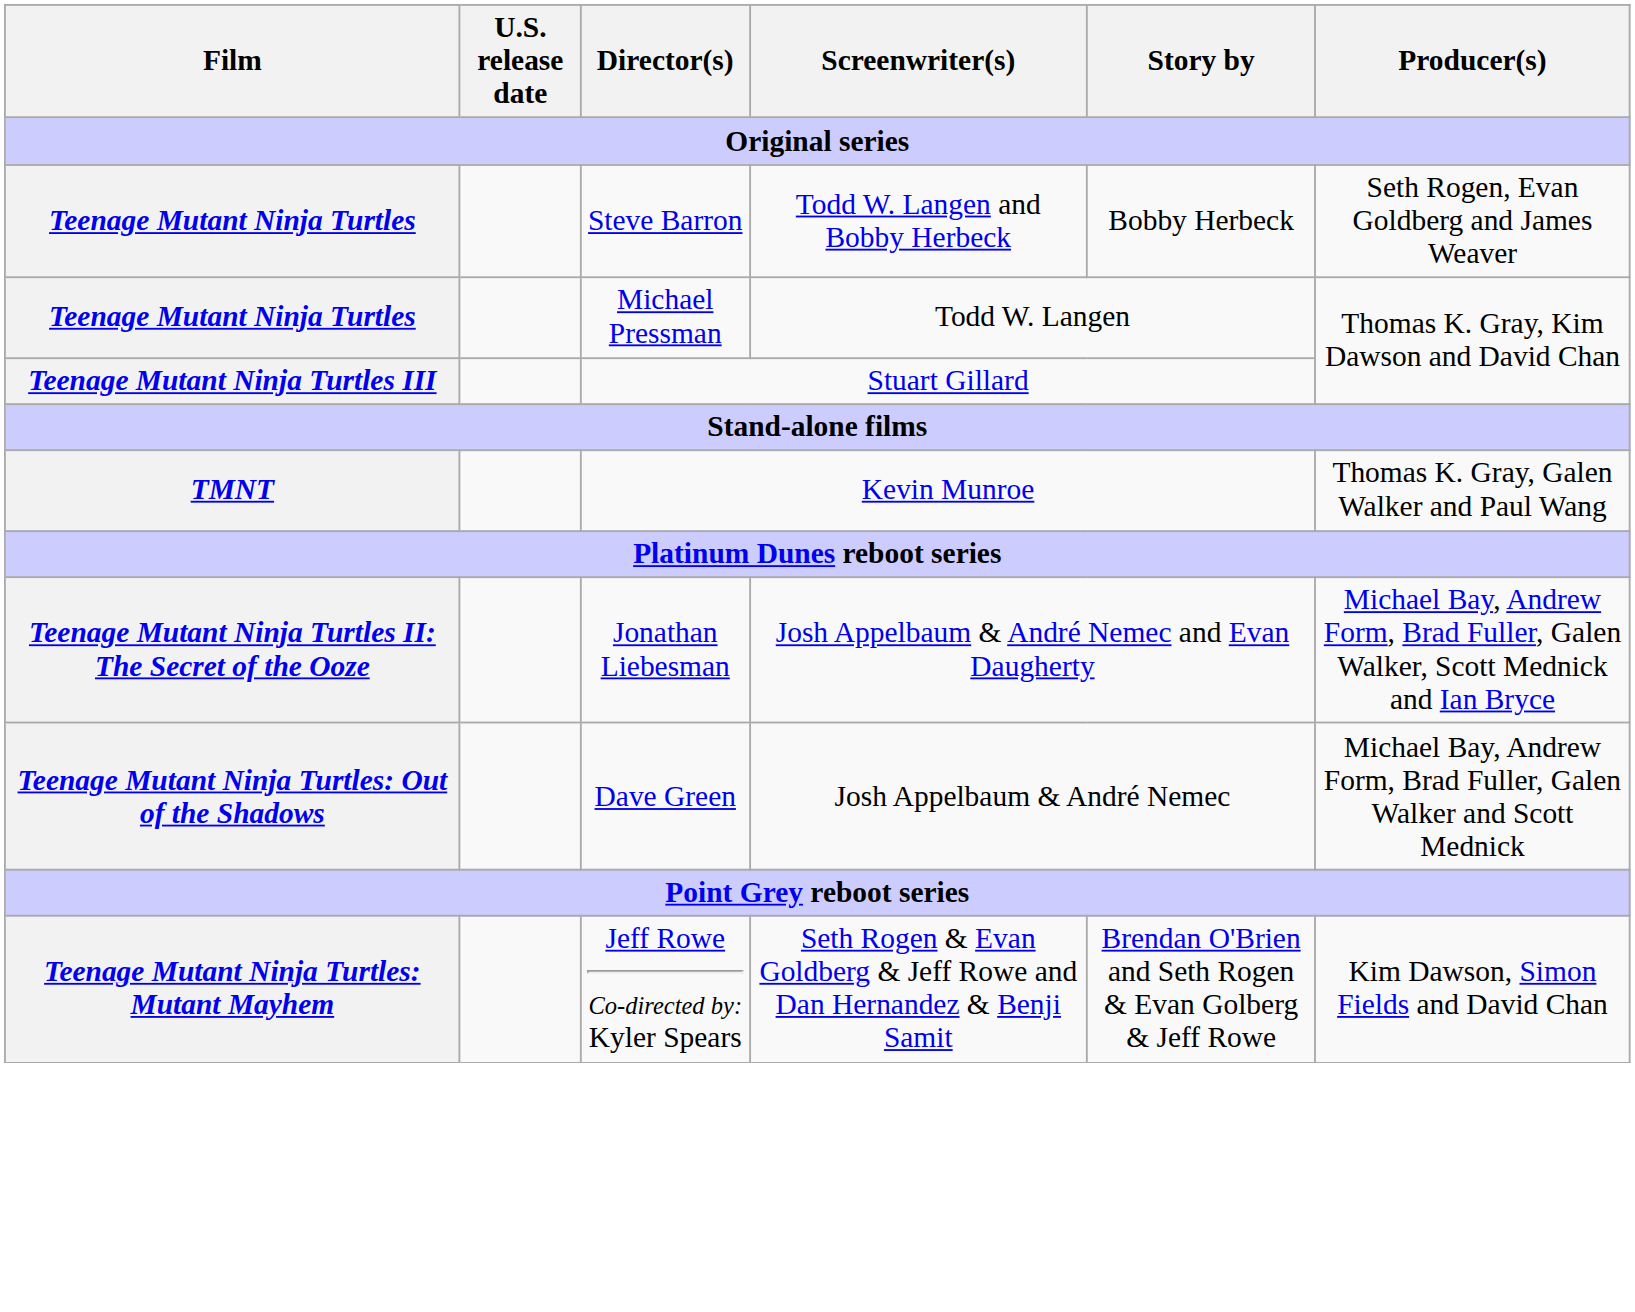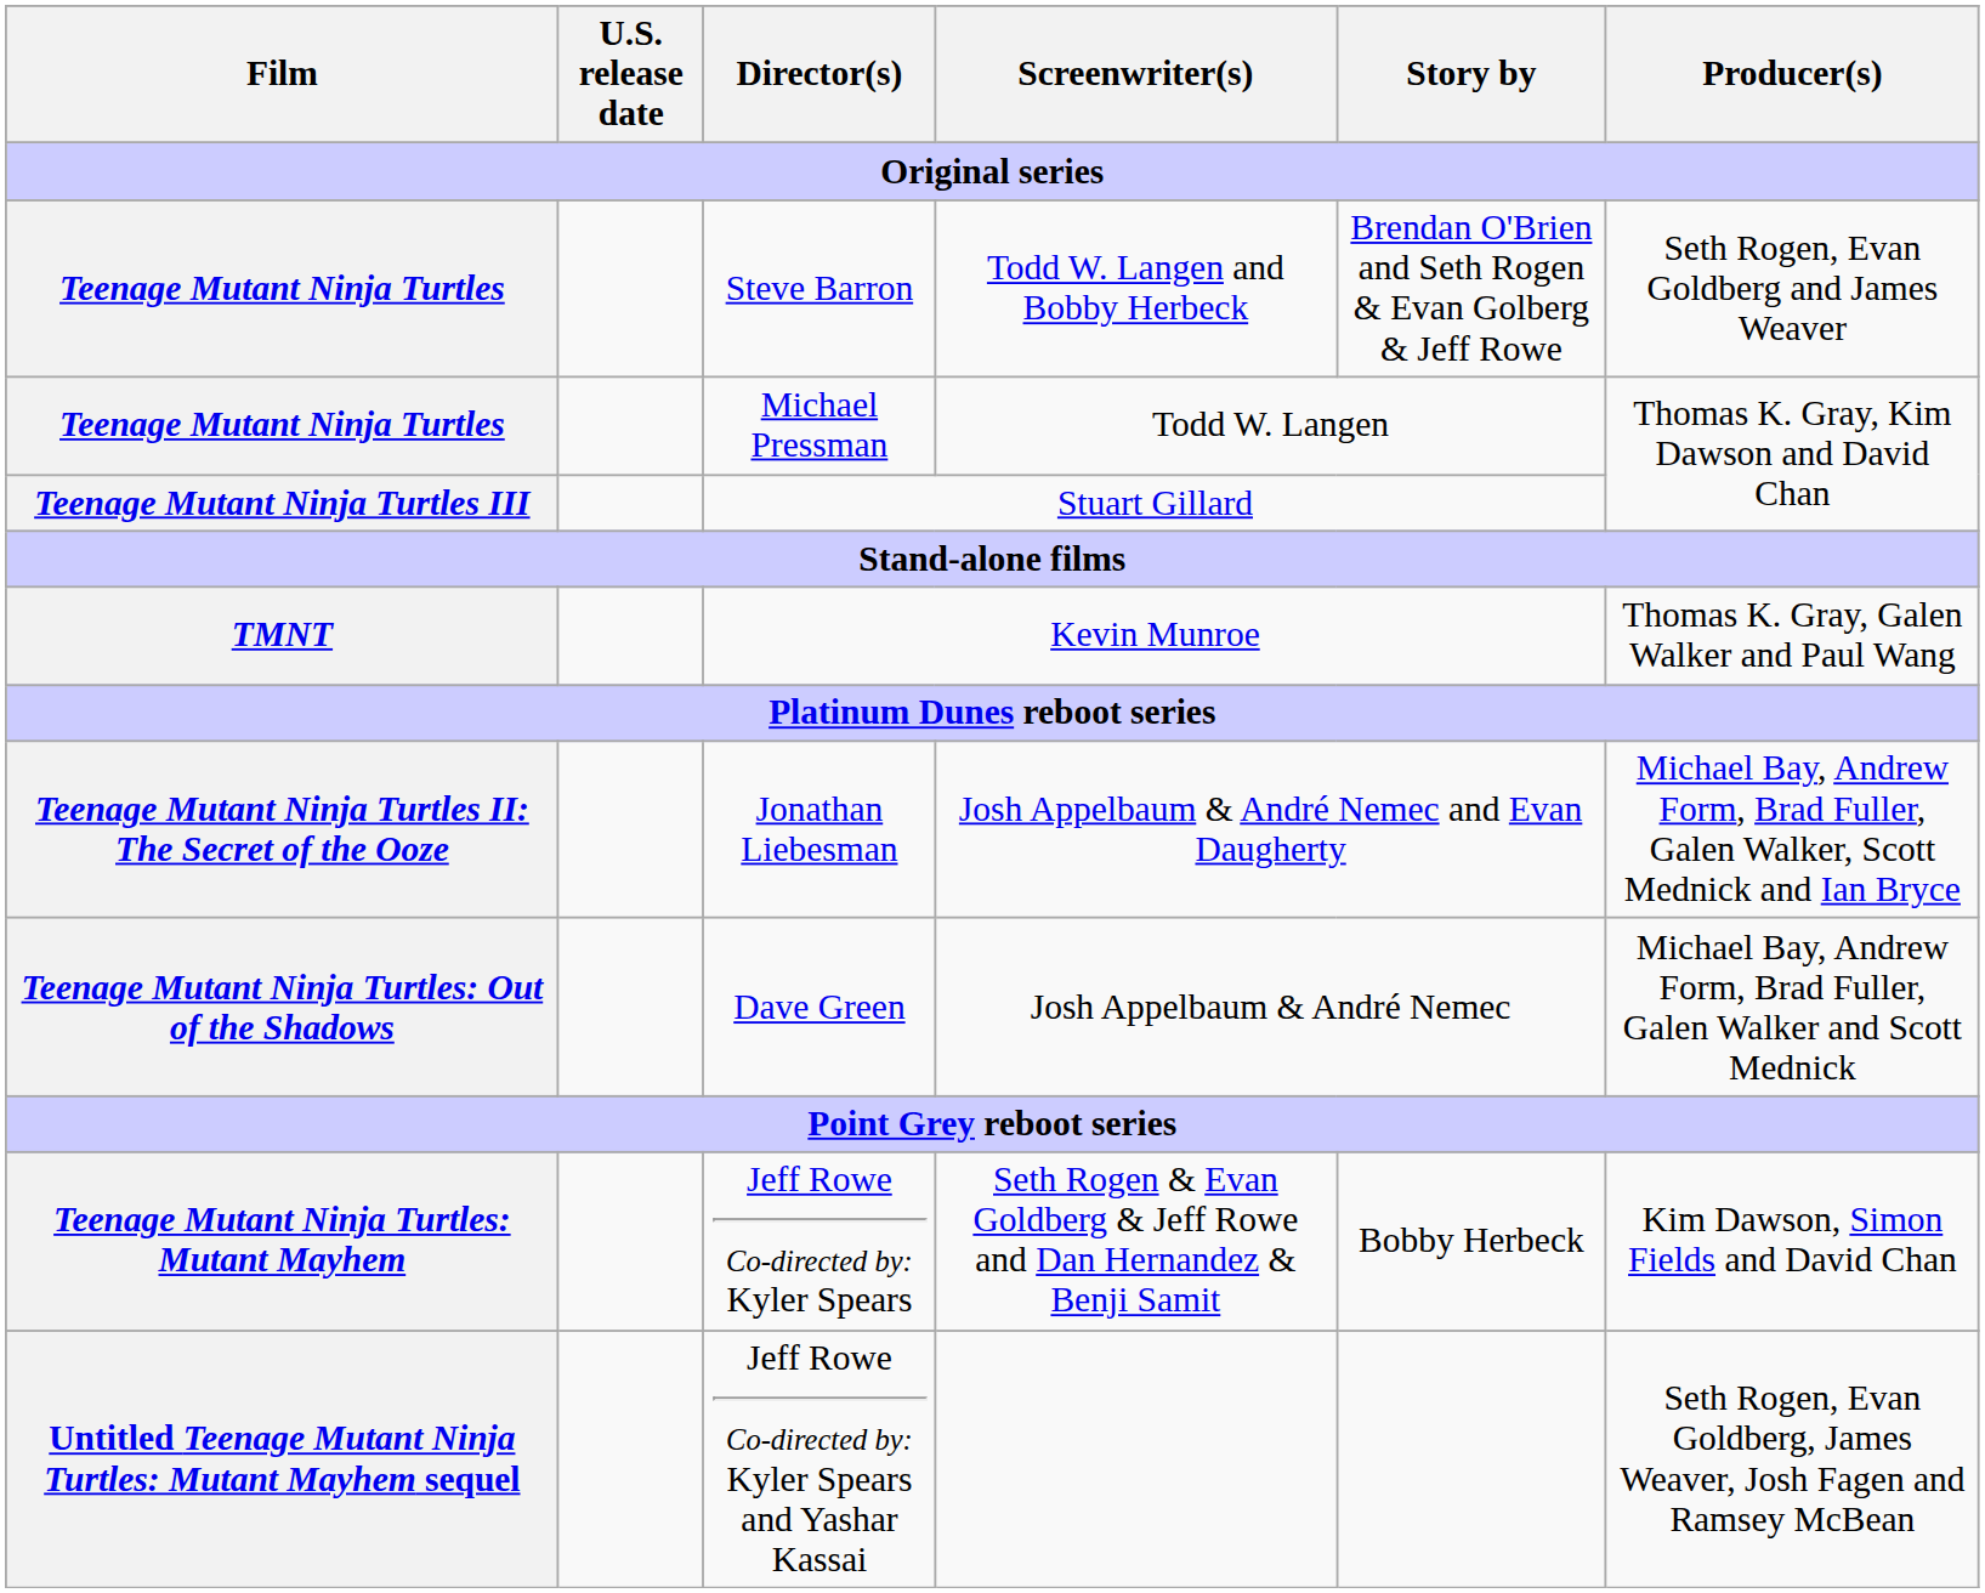Steve Barron | Story by: Bobby Herbeck -> Brendan O'Brien and Seth Rogen & Evan Golberg & Jeff Rowe
Jeff Rowe Co-directed by: Kyler Spears | Story by: Brendan O'Brien and Seth Rogen & Evan Golberg & Jeff Rowe -> Bobby Herbeck
+ row: Untitled Teenage Mutant Ninja Turtles: Mutant Mayhem sequel | Jeff Rowe Co-directed by: Kyler Spears and Yashar Kassai | Seth Rogen, Evan Goldberg, James Weaver, Josh Fagen and Ramsey McBean
